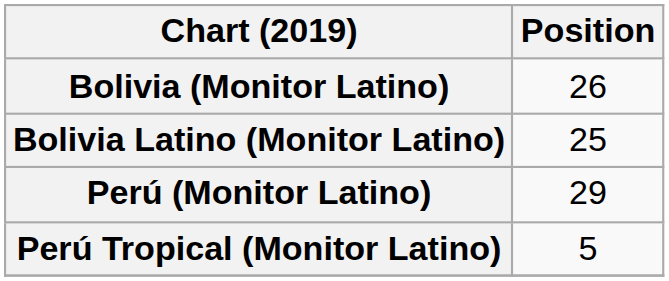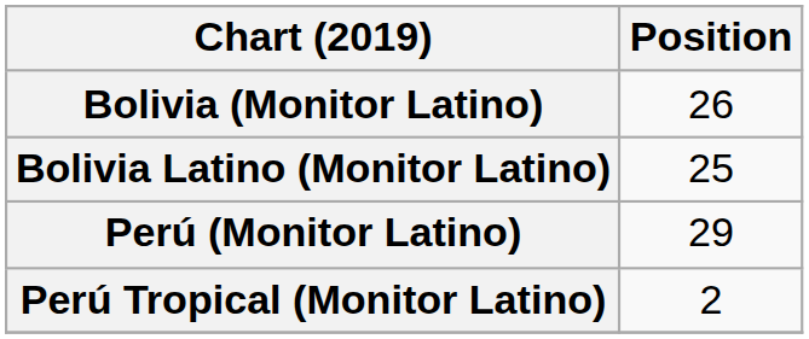Perú Tropical (Monitor Latino) | Position: 5 -> 2
